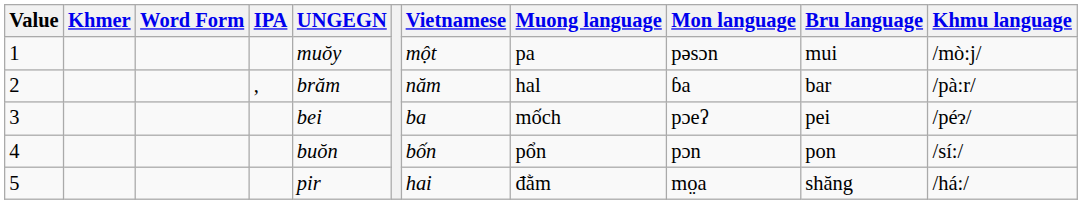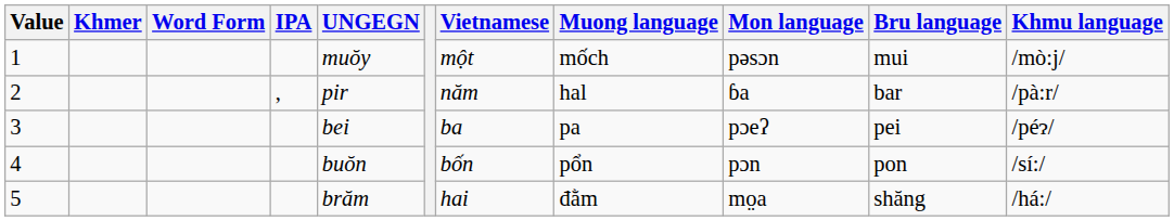1 | Muong language: pa -> mốch
2 | UNGEGN: brăm -> pir
3 | Muong language: mốch -> pa
5 | UNGEGN: pir -> brăm
